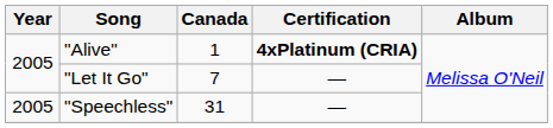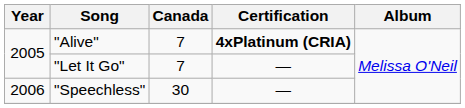"Alive" | Canada: 1 -> 7
"Speechless" | Year: 2005 -> 2006
"Speechless" | Canada: 31 -> 30
